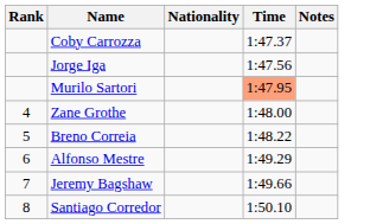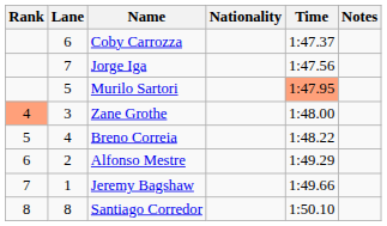+ column: Lane | 6 | 7 | 5 | 3 | 4 | 2 | 1 | 8
Zane Grothe | Rank: no background -> lightsalmon background
